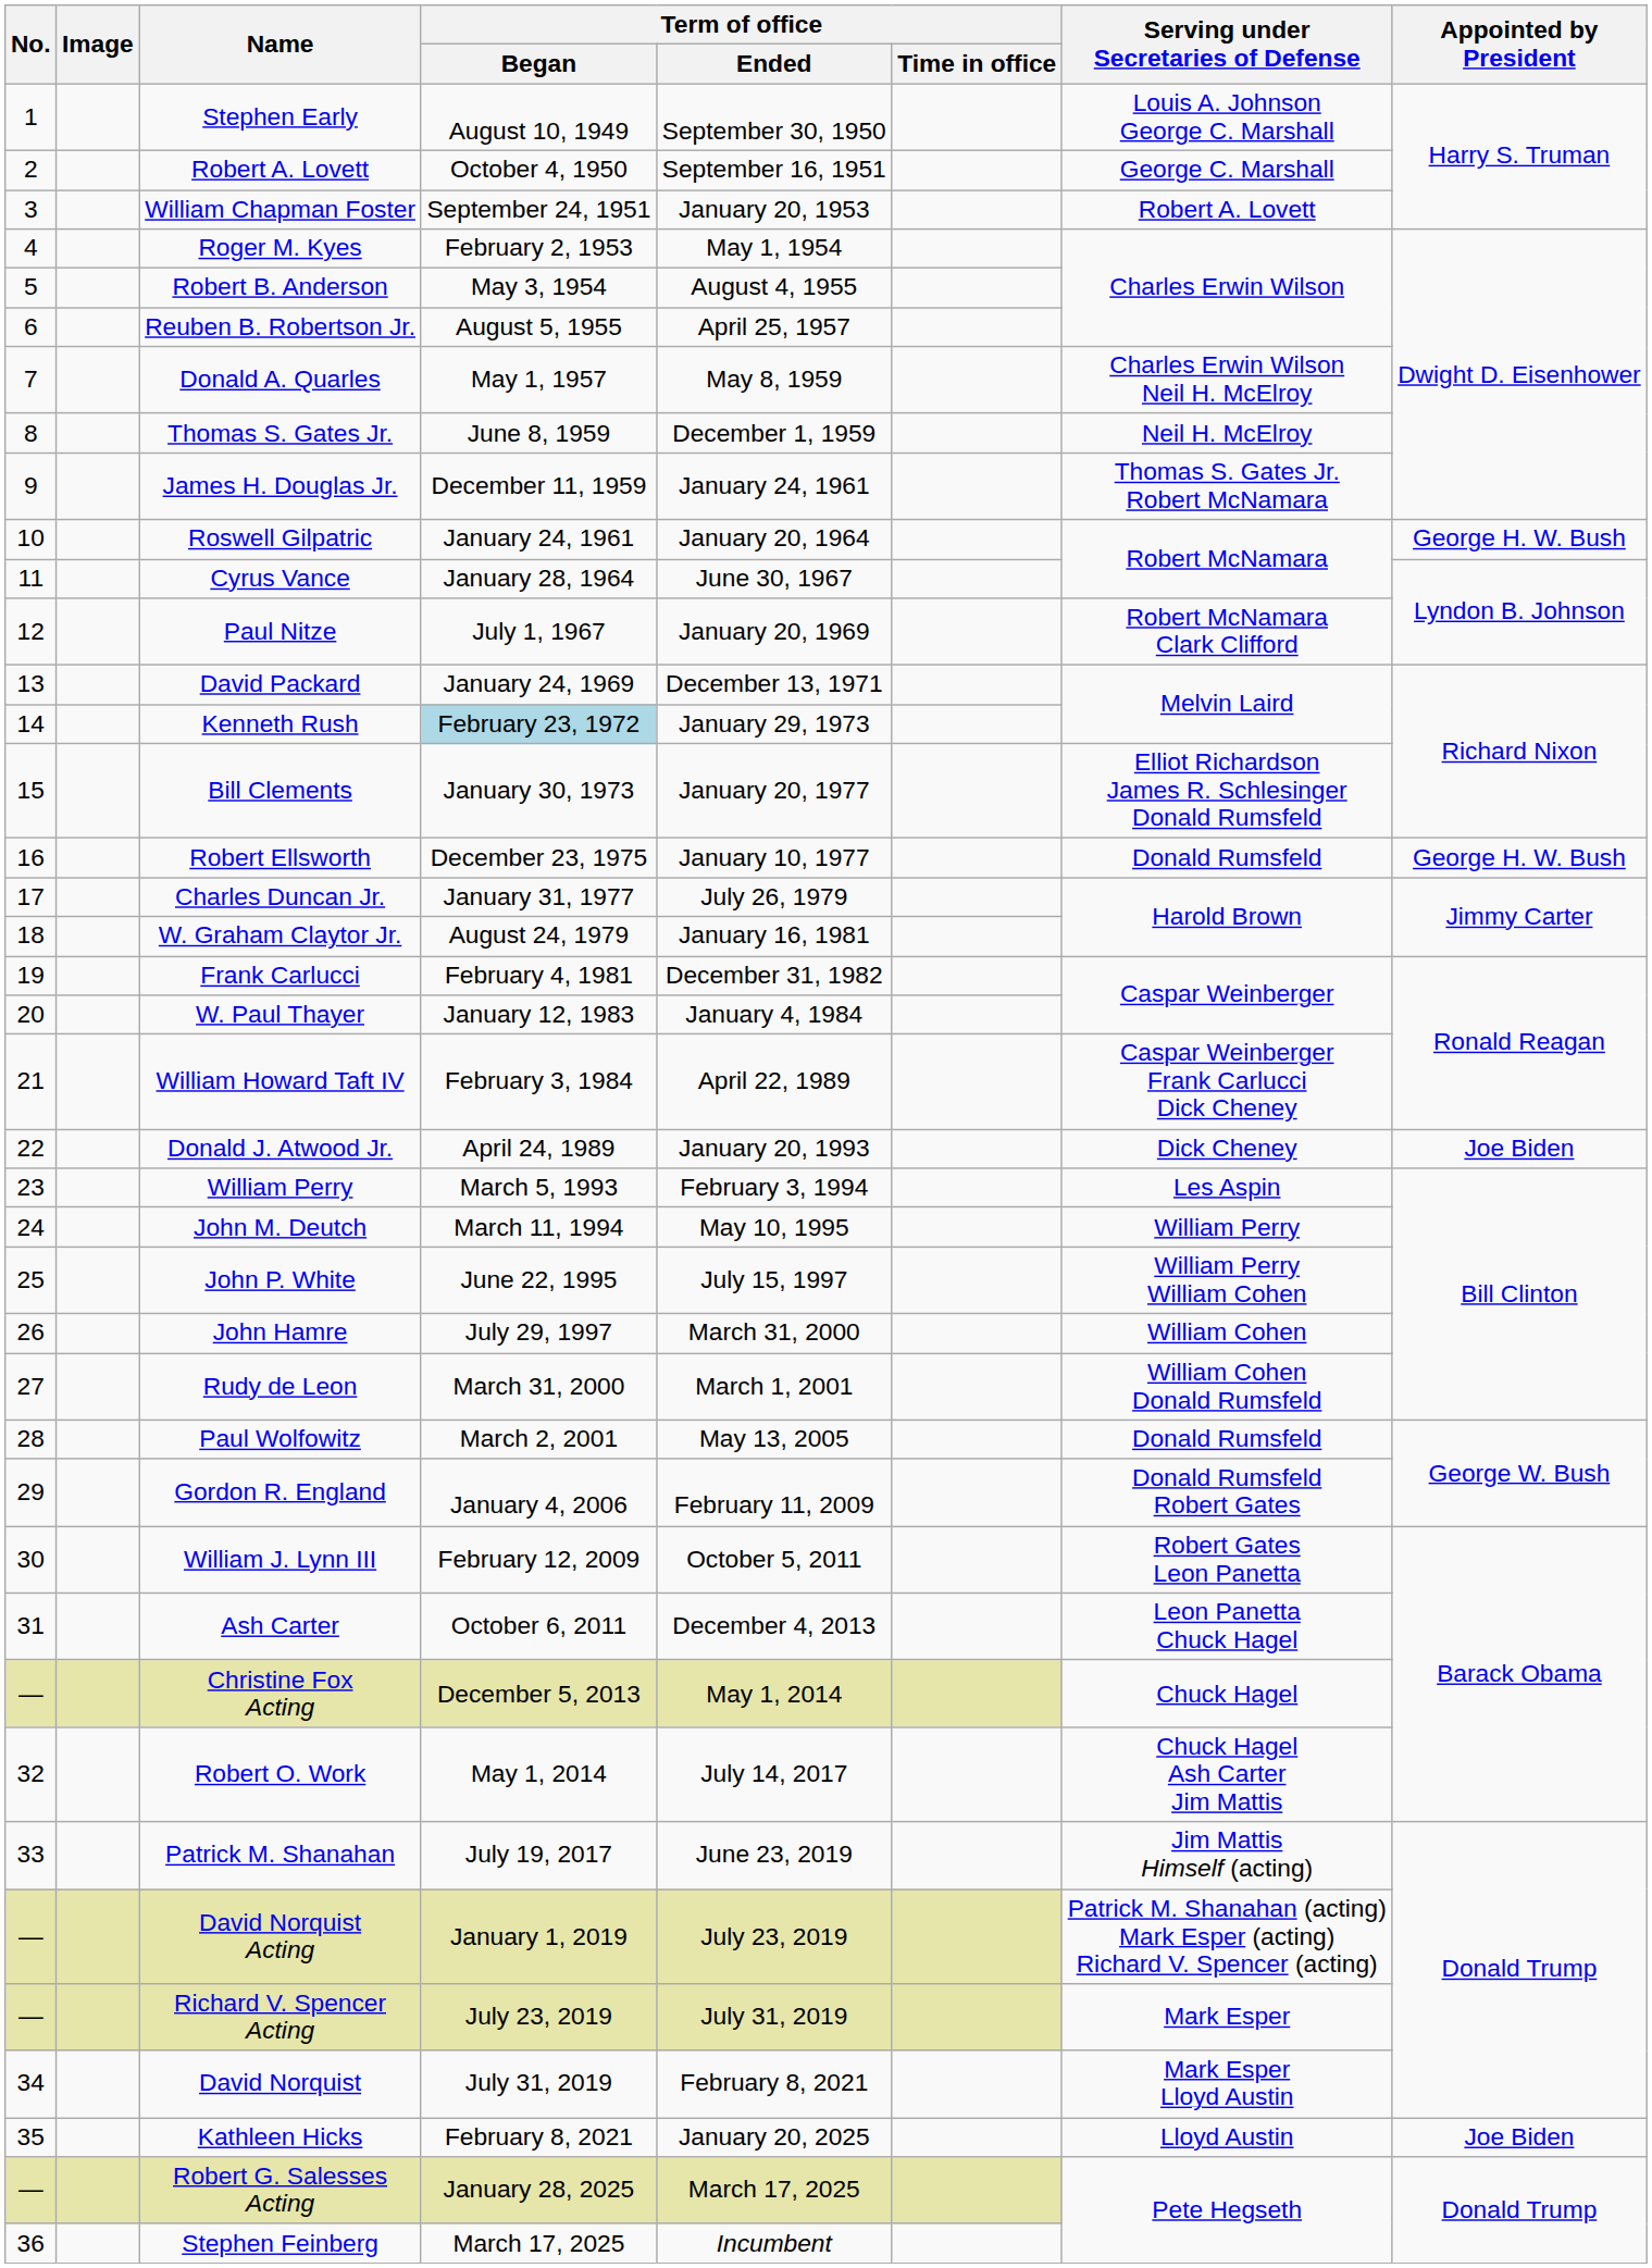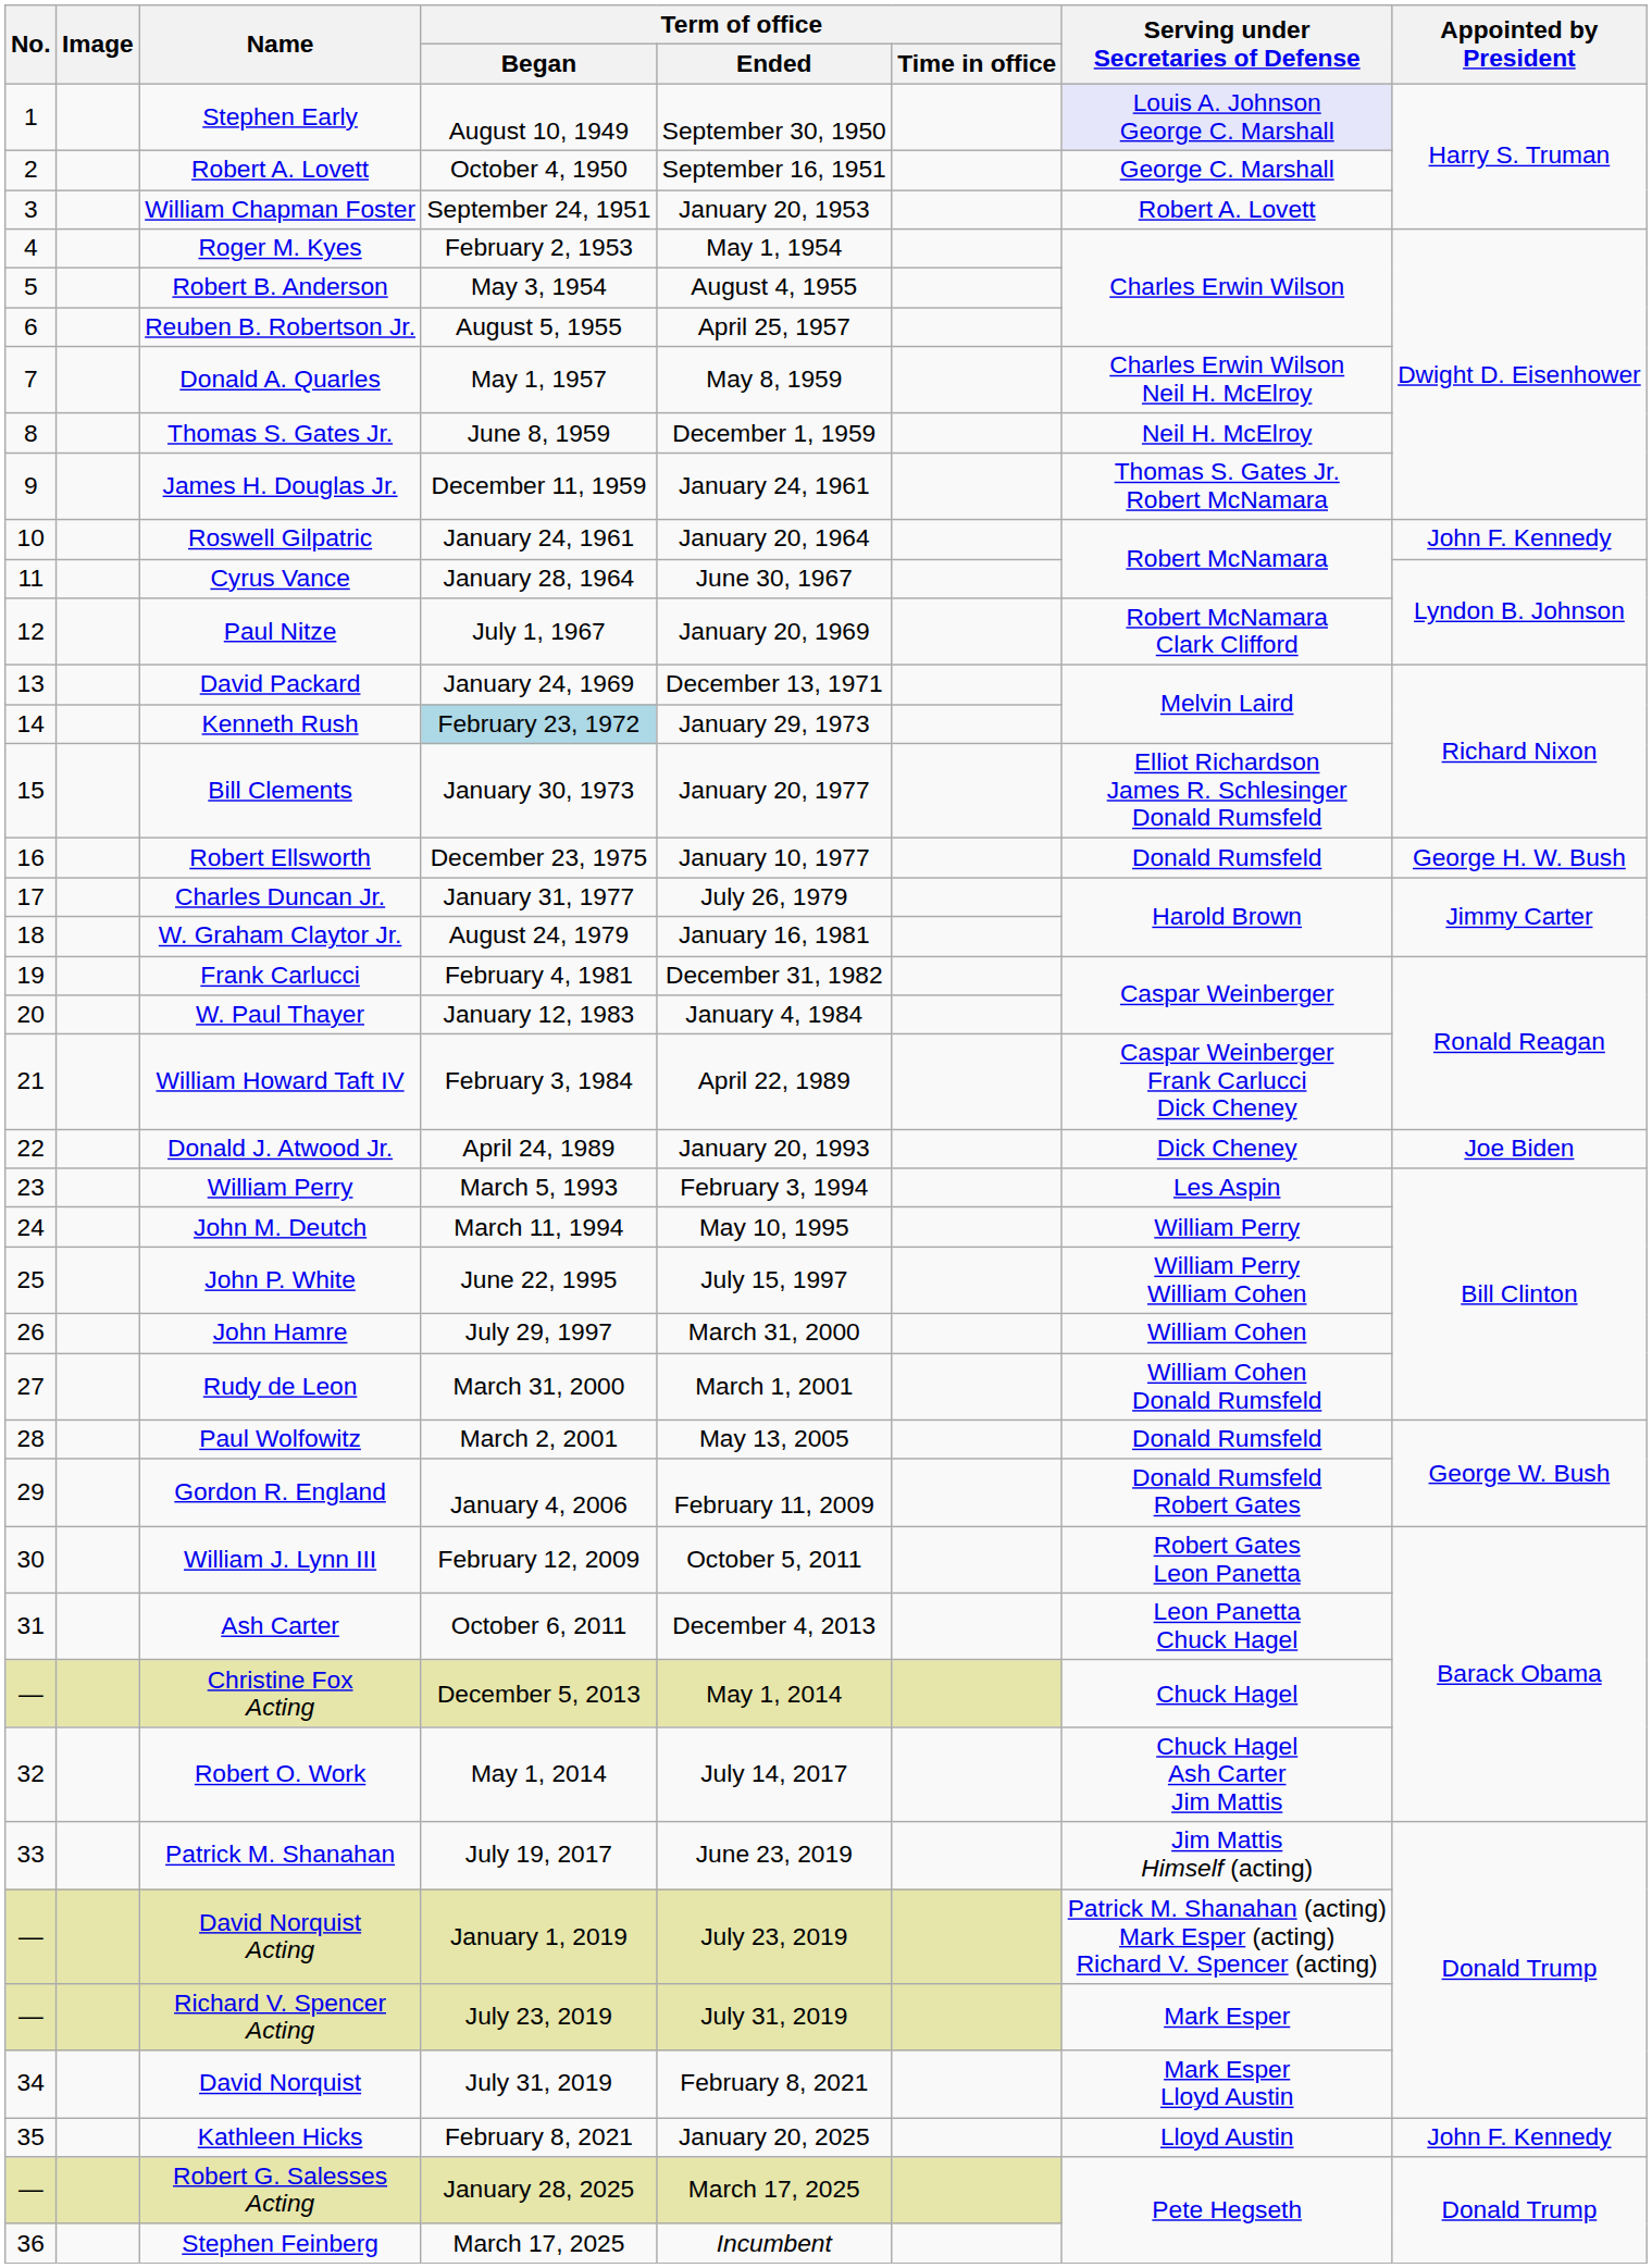Stephen Early | Serving under Secretaries of Defense: no background -> lavender background
Roswell Gilpatric | Appointed by President: George H. W. Bush -> John F. Kennedy
Kathleen Hicks | Appointed by President: Joe Biden -> John F. Kennedy
